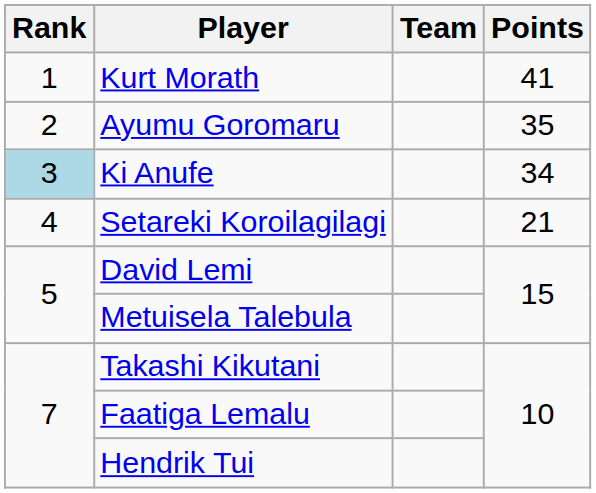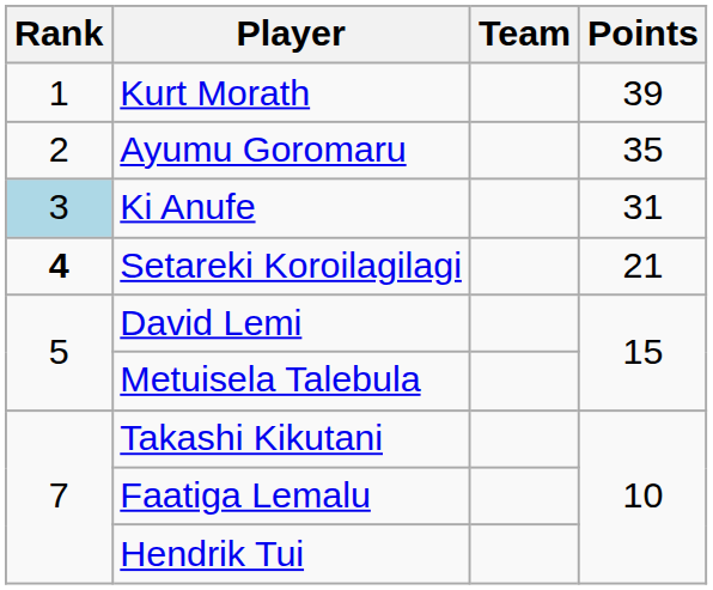Kurt Morath | Points: 41 -> 39
Ki Anufe | Points: 34 -> 31
Setareki Koroilagilagi | Rank: normal -> bold
